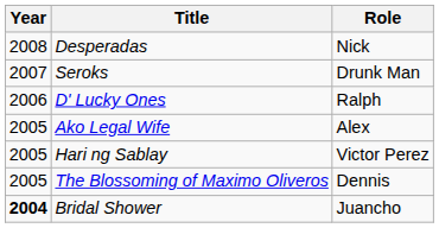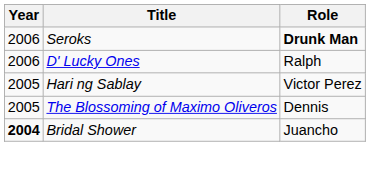- row: 2008 | Desperadas | Nick
Seroks | Year: 2007 -> 2006
Seroks | Role: normal -> bold
- row: 2005 | Ako Legal Wife | Alex
